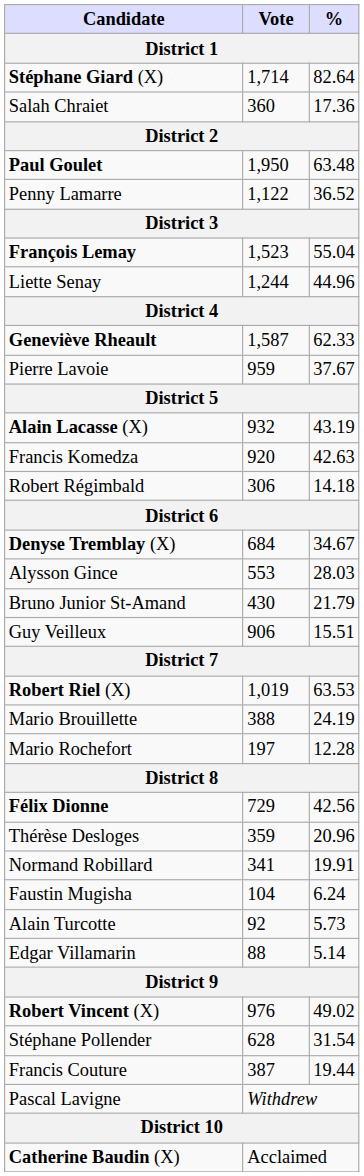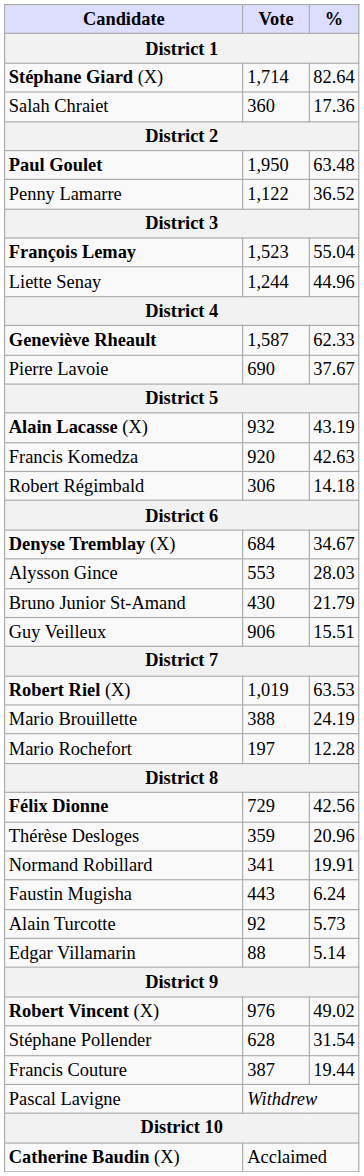Pierre Lavoie | Vote: 959 -> 690
Faustin Mugisha | Vote: 104 -> 443
